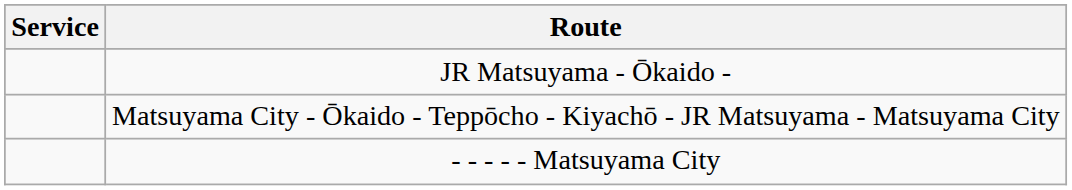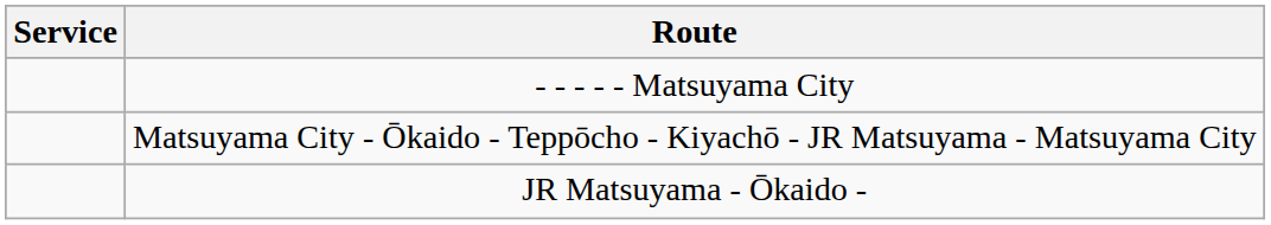rows swapped: - - - - - Matsuyama City <-> JR Matsuyama - Ōkaido -
